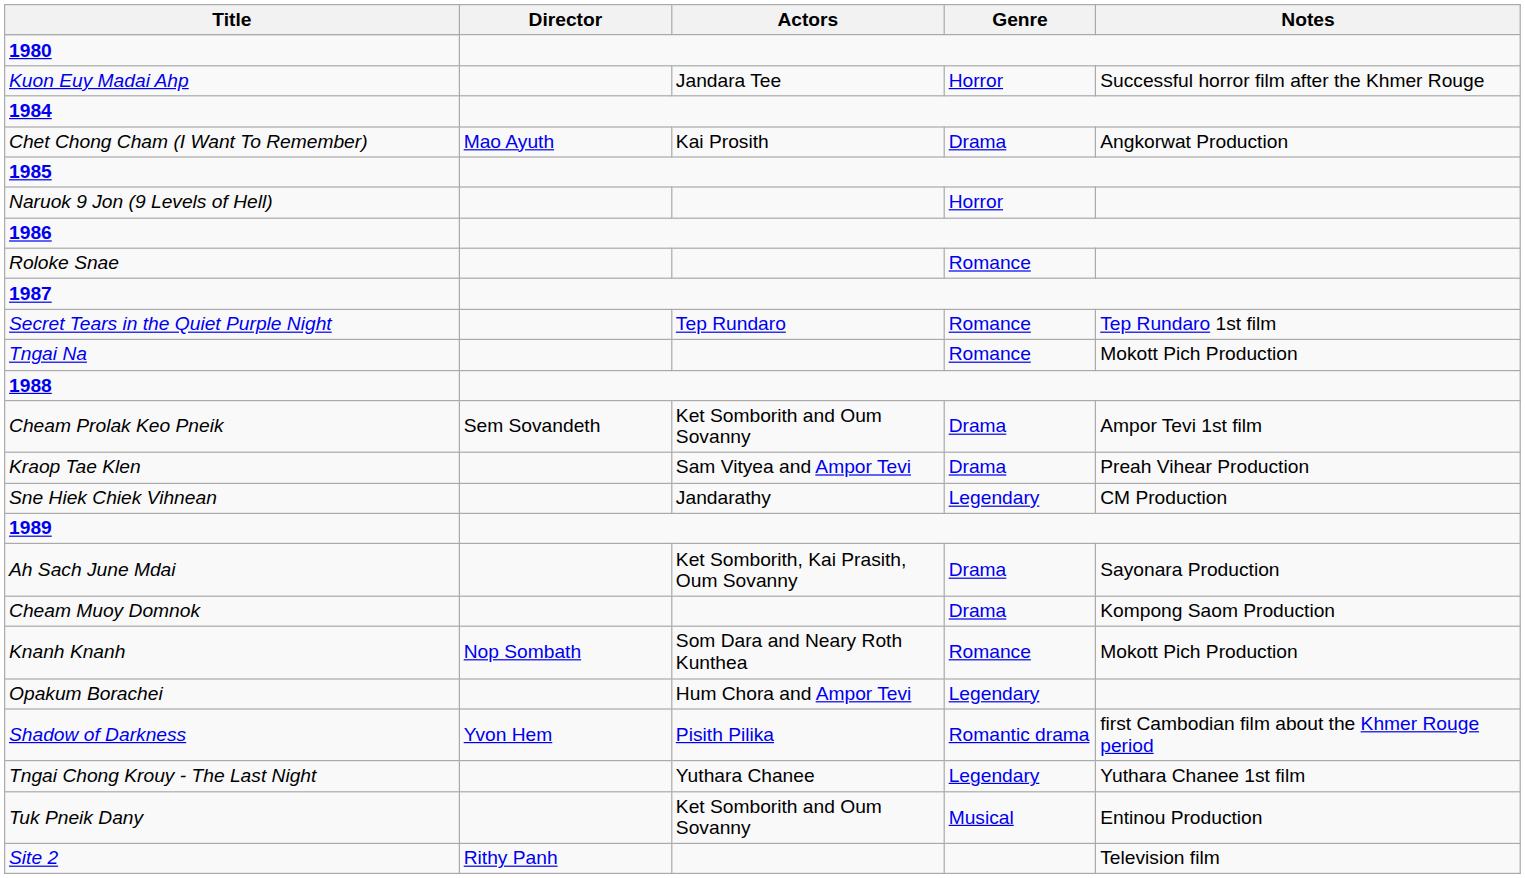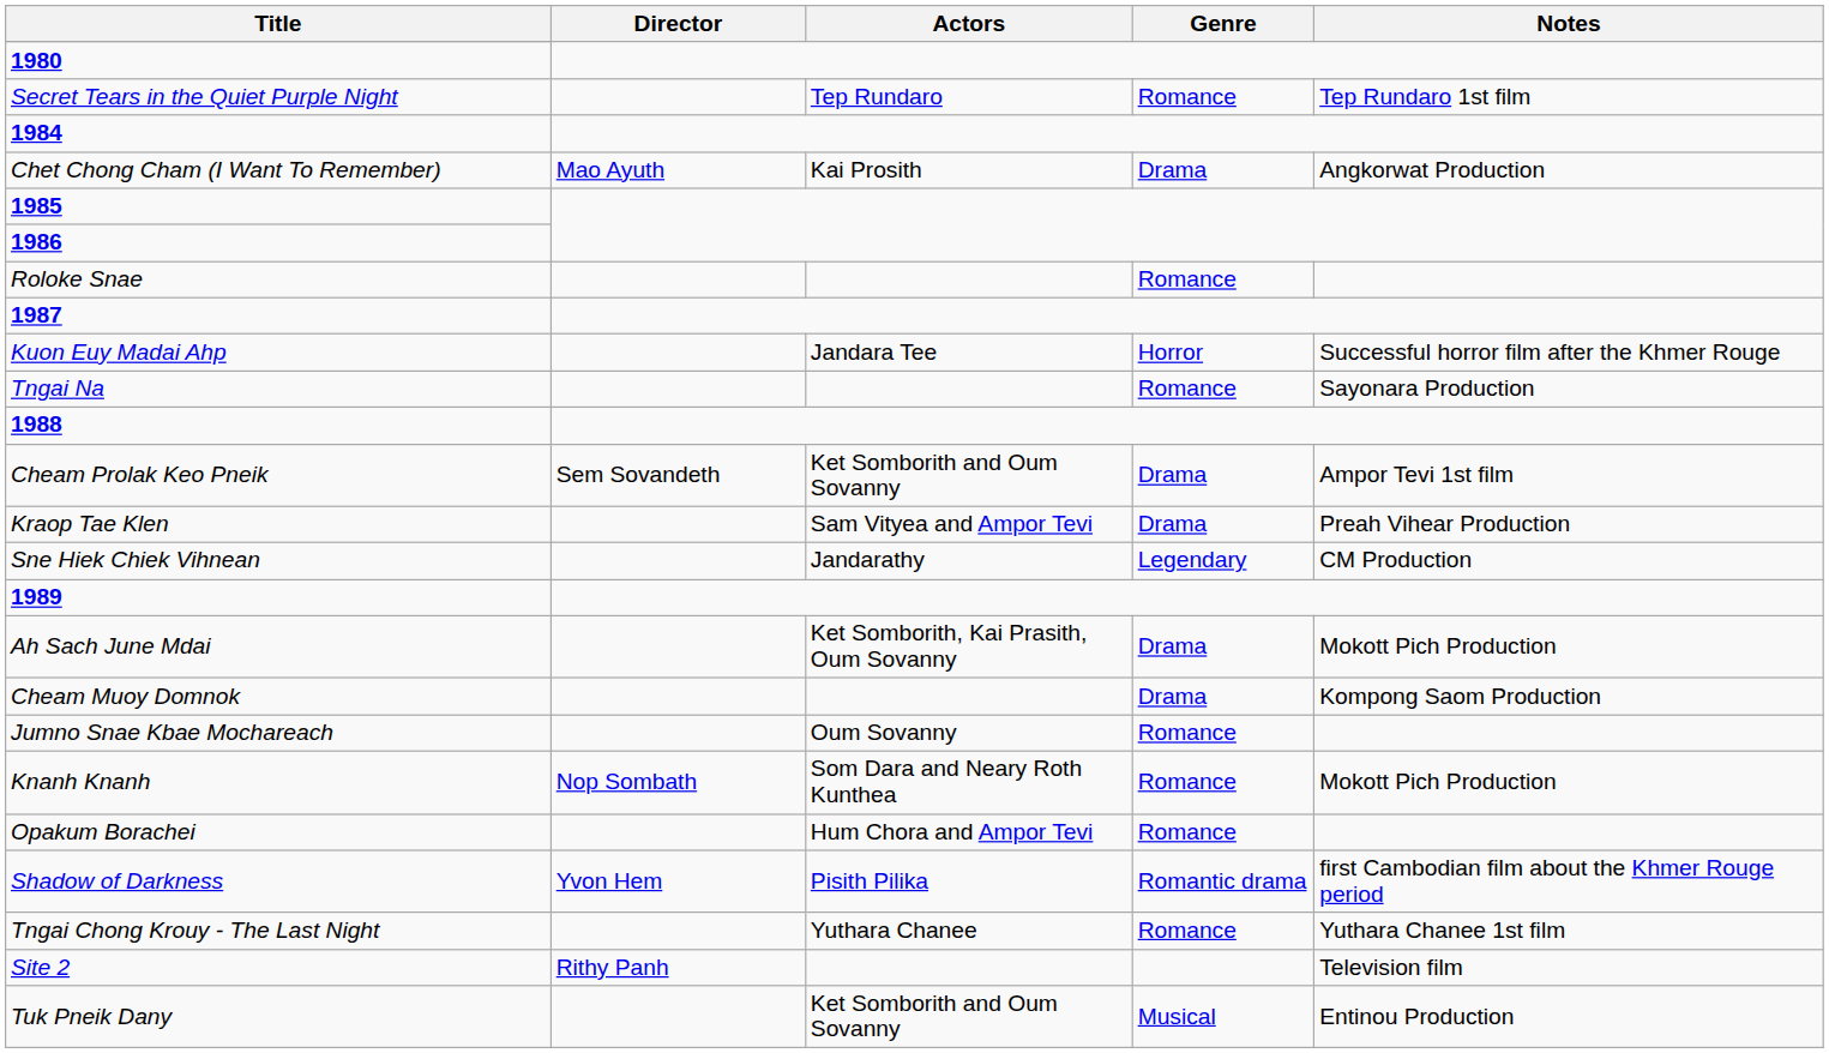rows swapped: Kuon Euy Madai Ahp <-> Secret Tears in the Quiet Purple Night
- row: Naruok 9 Jon (9 Levels of Hell) | Horror
Tngai Na | Notes: Mokott Pich Production -> Sayonara Production
Ah Sach June Mdai | Notes: Sayonara Production -> Mokott Pich Production
+ row: Jumno Snae Kbae Mochareach | Oum Sovanny | Romance
Opakum Borachei | Genre: Legendary -> Romance
Tngai Chong Krouy - The Last Night | Genre: Legendary -> Romance
rows swapped: Tuk Pneik Dany <-> Site 2
